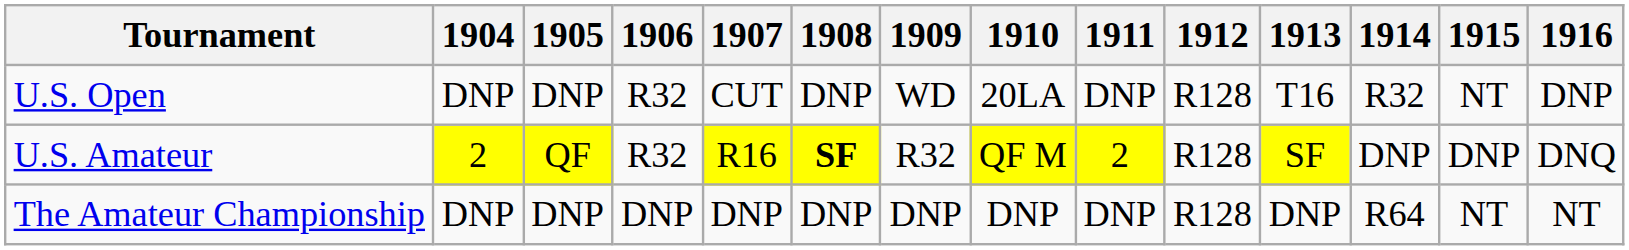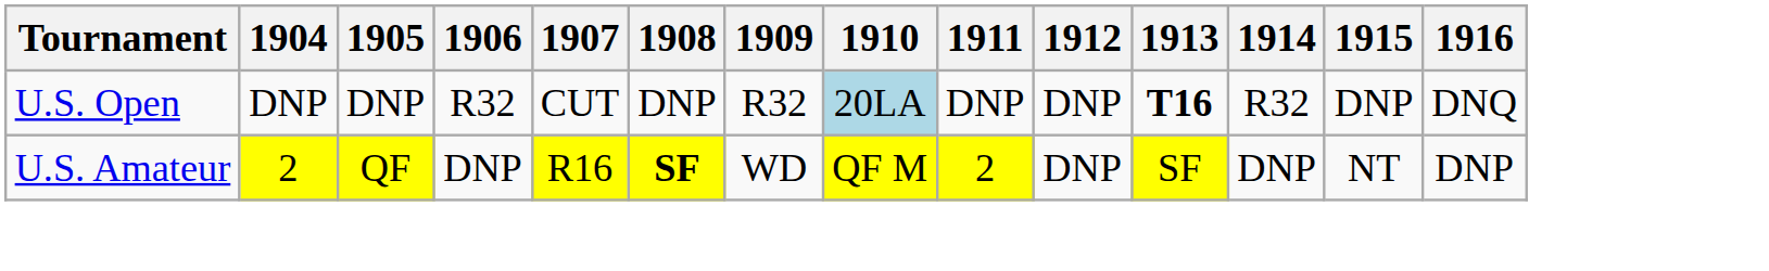U.S. Open | 1909: WD -> R32
U.S. Open | 1910: no background -> lightblue background
U.S. Open | 1912: R128 -> DNP
U.S. Open | 1913: normal -> bold
U.S. Open | 1915: NT -> DNP
U.S. Open | 1916: DNP -> DNQ
U.S. Amateur | 1906: R32 -> DNP
U.S. Amateur | 1909: R32 -> WD
U.S. Amateur | 1912: R128 -> DNP
U.S. Amateur | 1915: DNP -> NT
U.S. Amateur | 1916: DNQ -> DNP
- row: The Amateur Championship | DNP | DNP | DNP | DNP | DNP | DNP | DNP | DNP | R128 | DNP | R64 | NT | NT
